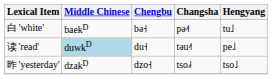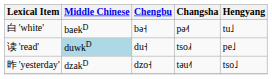读 'read' | Changsha: təu˨˦ -> tso˩˧
昨 'yesterday' | Changsha: tso˩˧ -> təu˨˦
